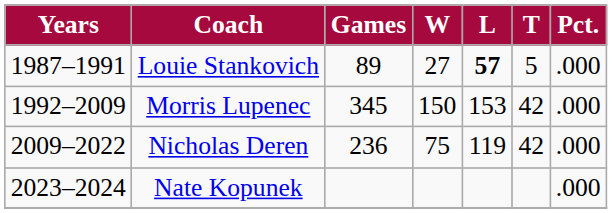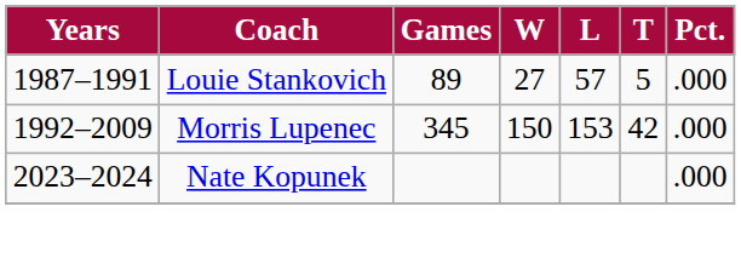Louie Stankovich | L: bold -> normal
- row: 2009–2022 | Nicholas Deren | 236 | 75 | 119 | 42 | .000
